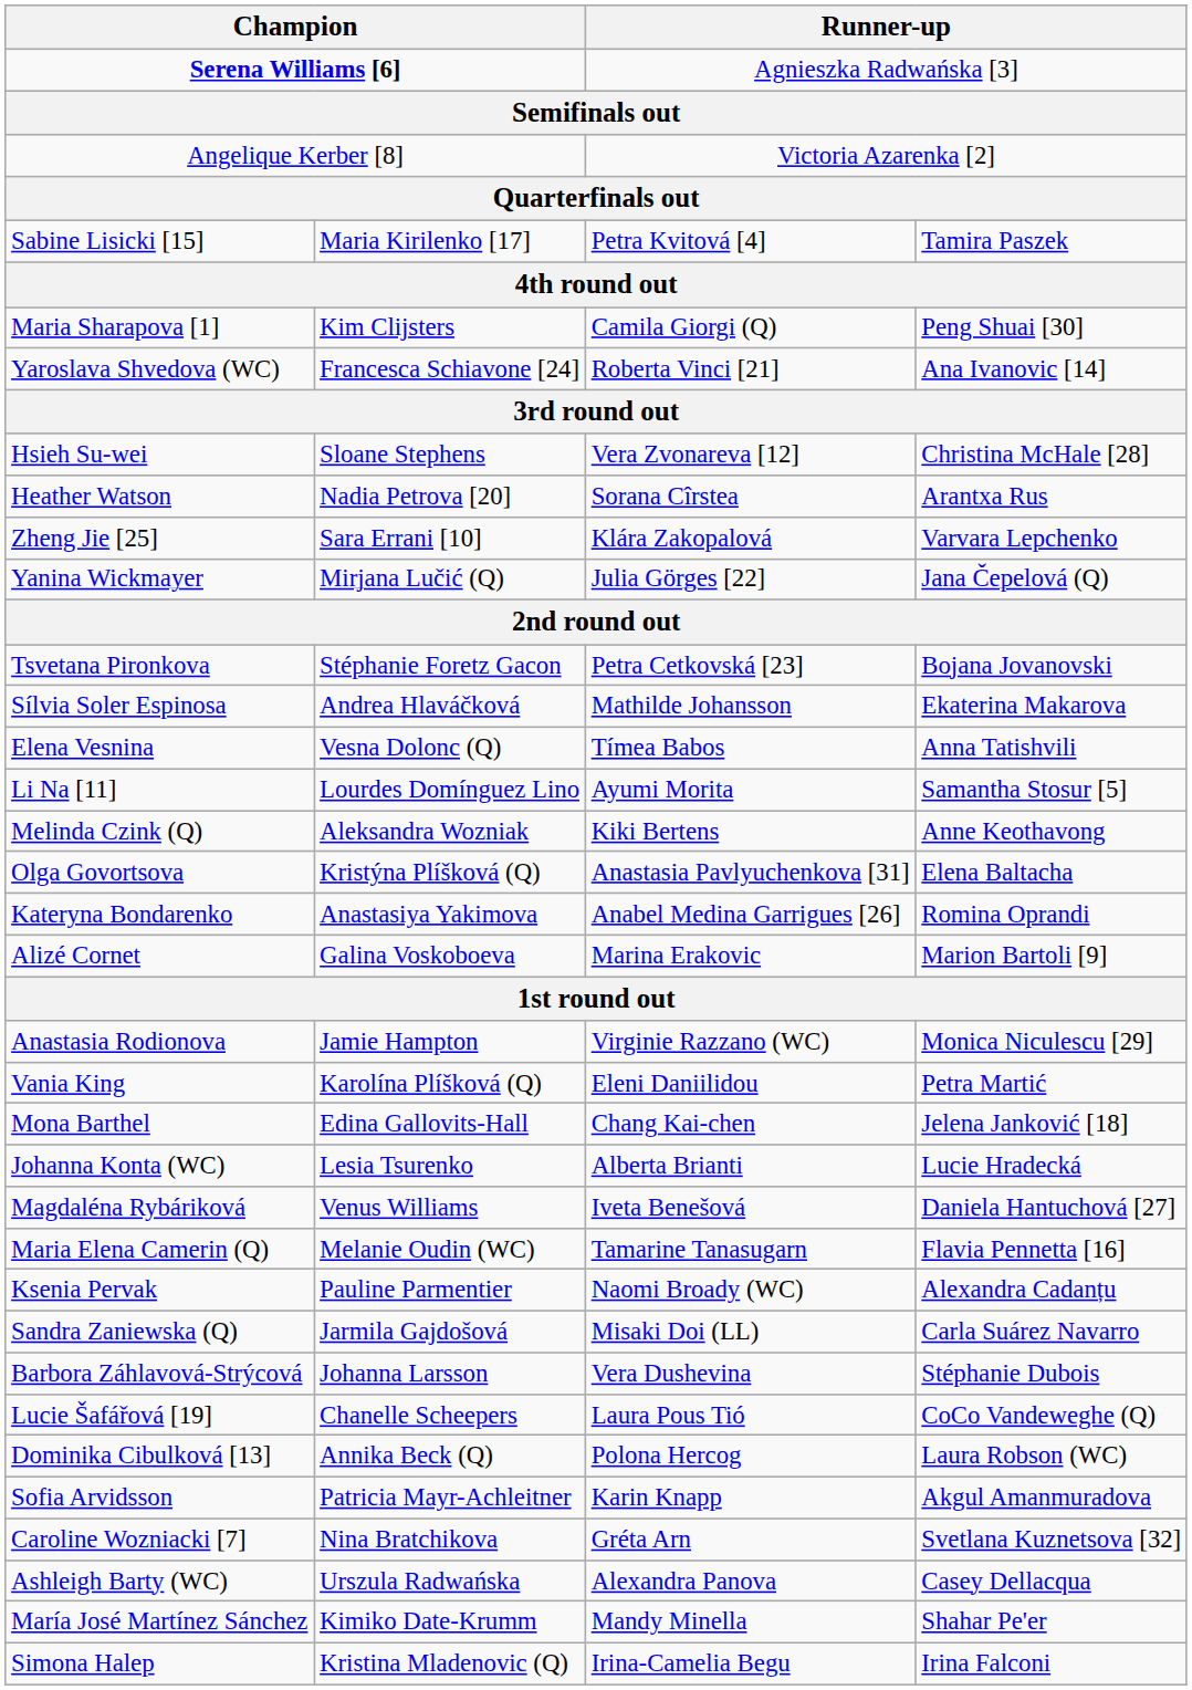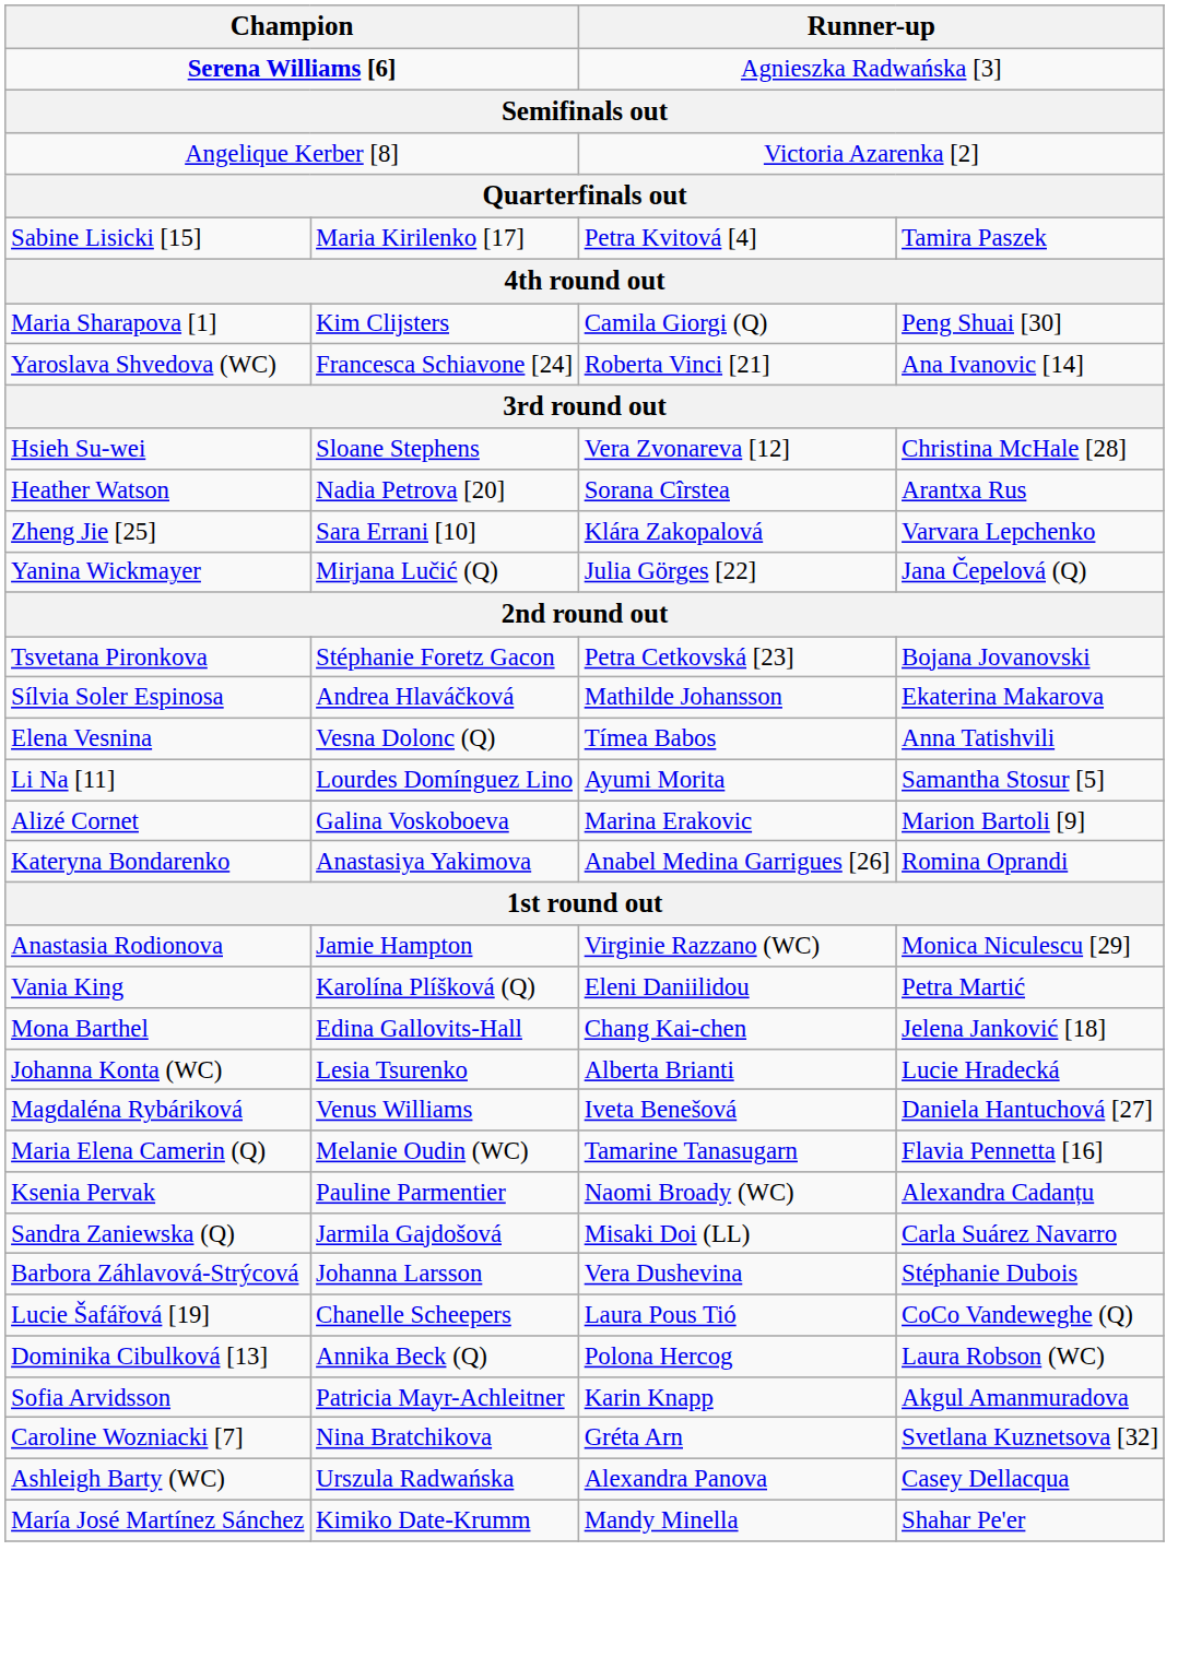- row: Melinda Czink (Q) | Aleksandra Wozniak | Kiki Bertens | Anne Keothavong
- row: Olga Govortsova | Kristýna Plíšková (Q) | Anastasia Pavlyuchenkova [31] | Elena Baltacha
rows swapped: Alizé Cornet <-> Kateryna Bondarenko
- row: Simona Halep | Kristina Mladenovic (Q) | Irina-Camelia Begu | Irina Falconi
